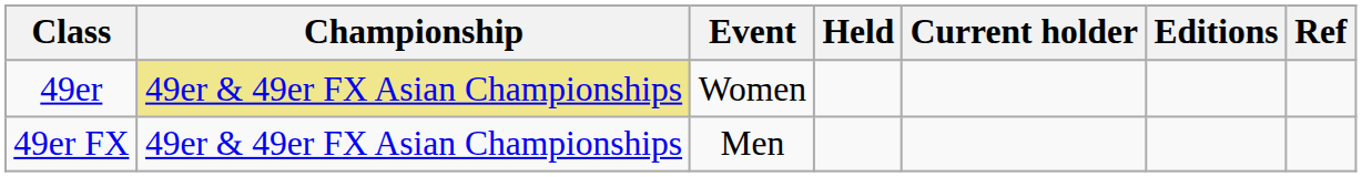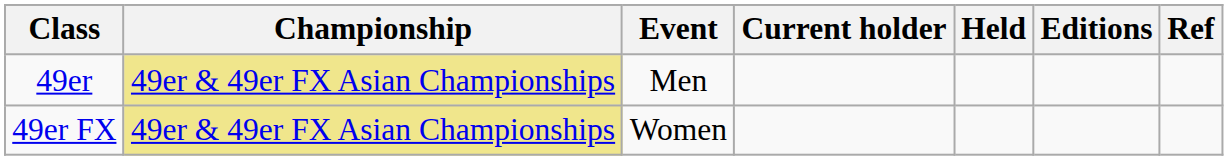columns swapped: Held <-> Current holder
49er | Event: Women -> Men
49er FX | Championship: no background -> khaki background
49er FX | Event: Men -> Women
